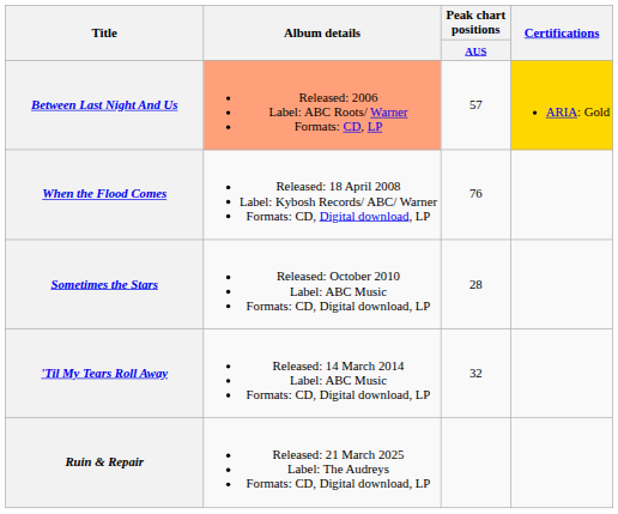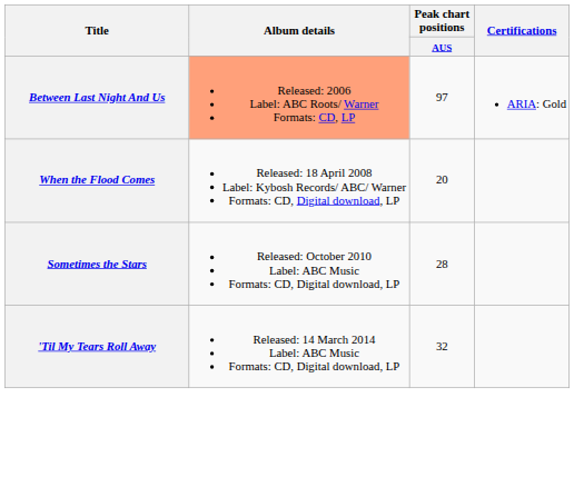Between Last Night And Us | Peak chart positions / AUS: 57 -> 97
Between Last Night And Us | Certifications: gold background -> no background
When the Flood Comes | Peak chart positions / AUS: 76 -> 20
- row: Ruin & Repair | Released: 21 March 2025 Label: The Audreys Formats: CD, Digital download, LP
